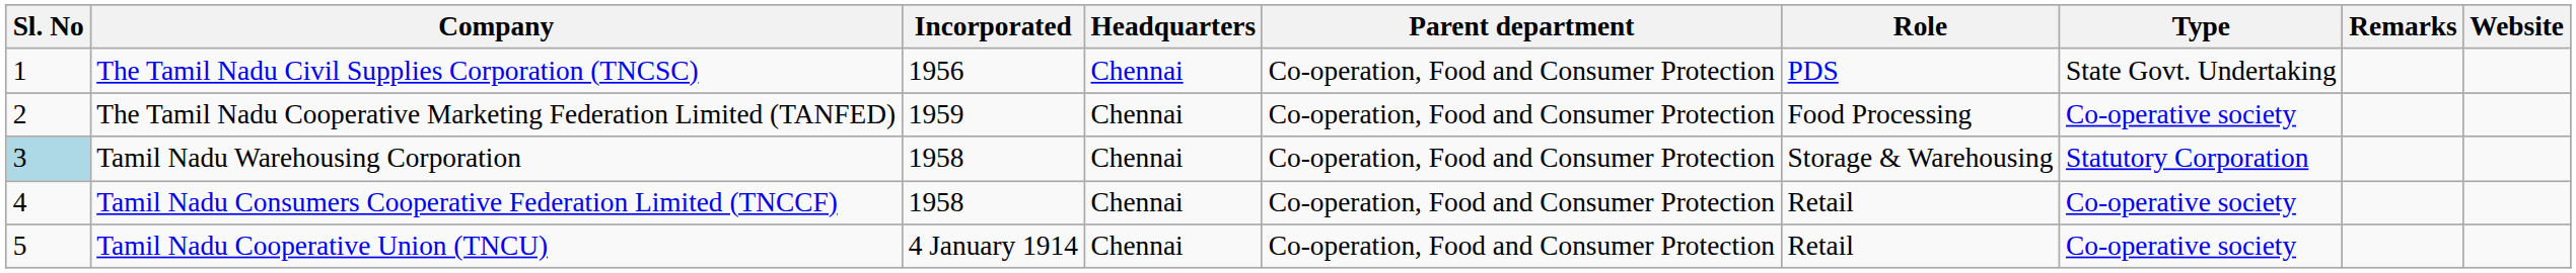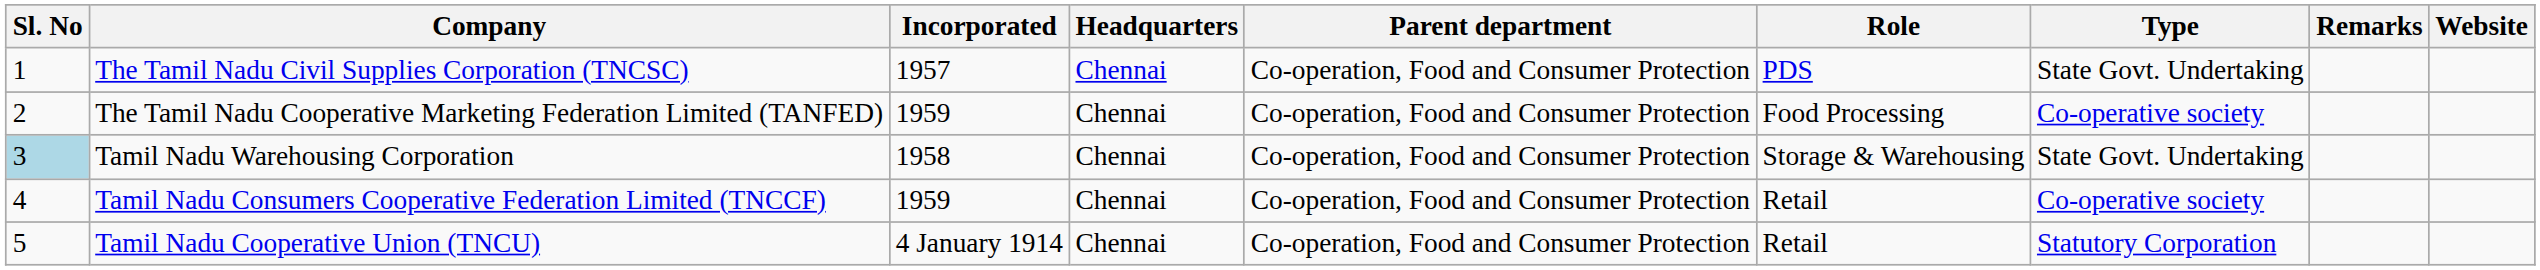The Tamil Nadu Civil Supplies Corporation (TNCSC) | Incorporated: 1956 -> 1957
Tamil Nadu Warehousing Corporation | Type: Statutory Corporation -> State Govt. Undertaking
Tamil Nadu Consumers Cooperative Federation Limited (TNCCF) | Incorporated: 1958 -> 1959
Tamil Nadu Cooperative Union (TNCU) | Type: Co-operative society -> Statutory Corporation
